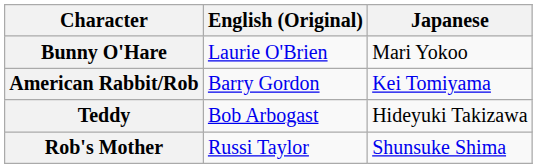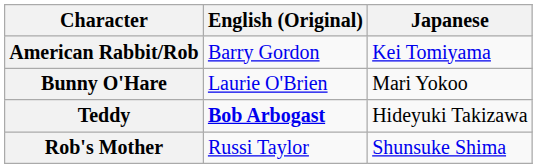rows swapped: American Rabbit/Rob <-> Bunny O'Hare
Teddy | English (Original): normal -> bold
